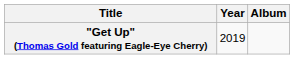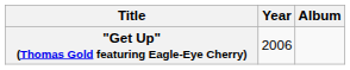"Get Up" (Thomas Gold featuring Eagle-Eye Cherry) | Year: 2019 -> 2006
